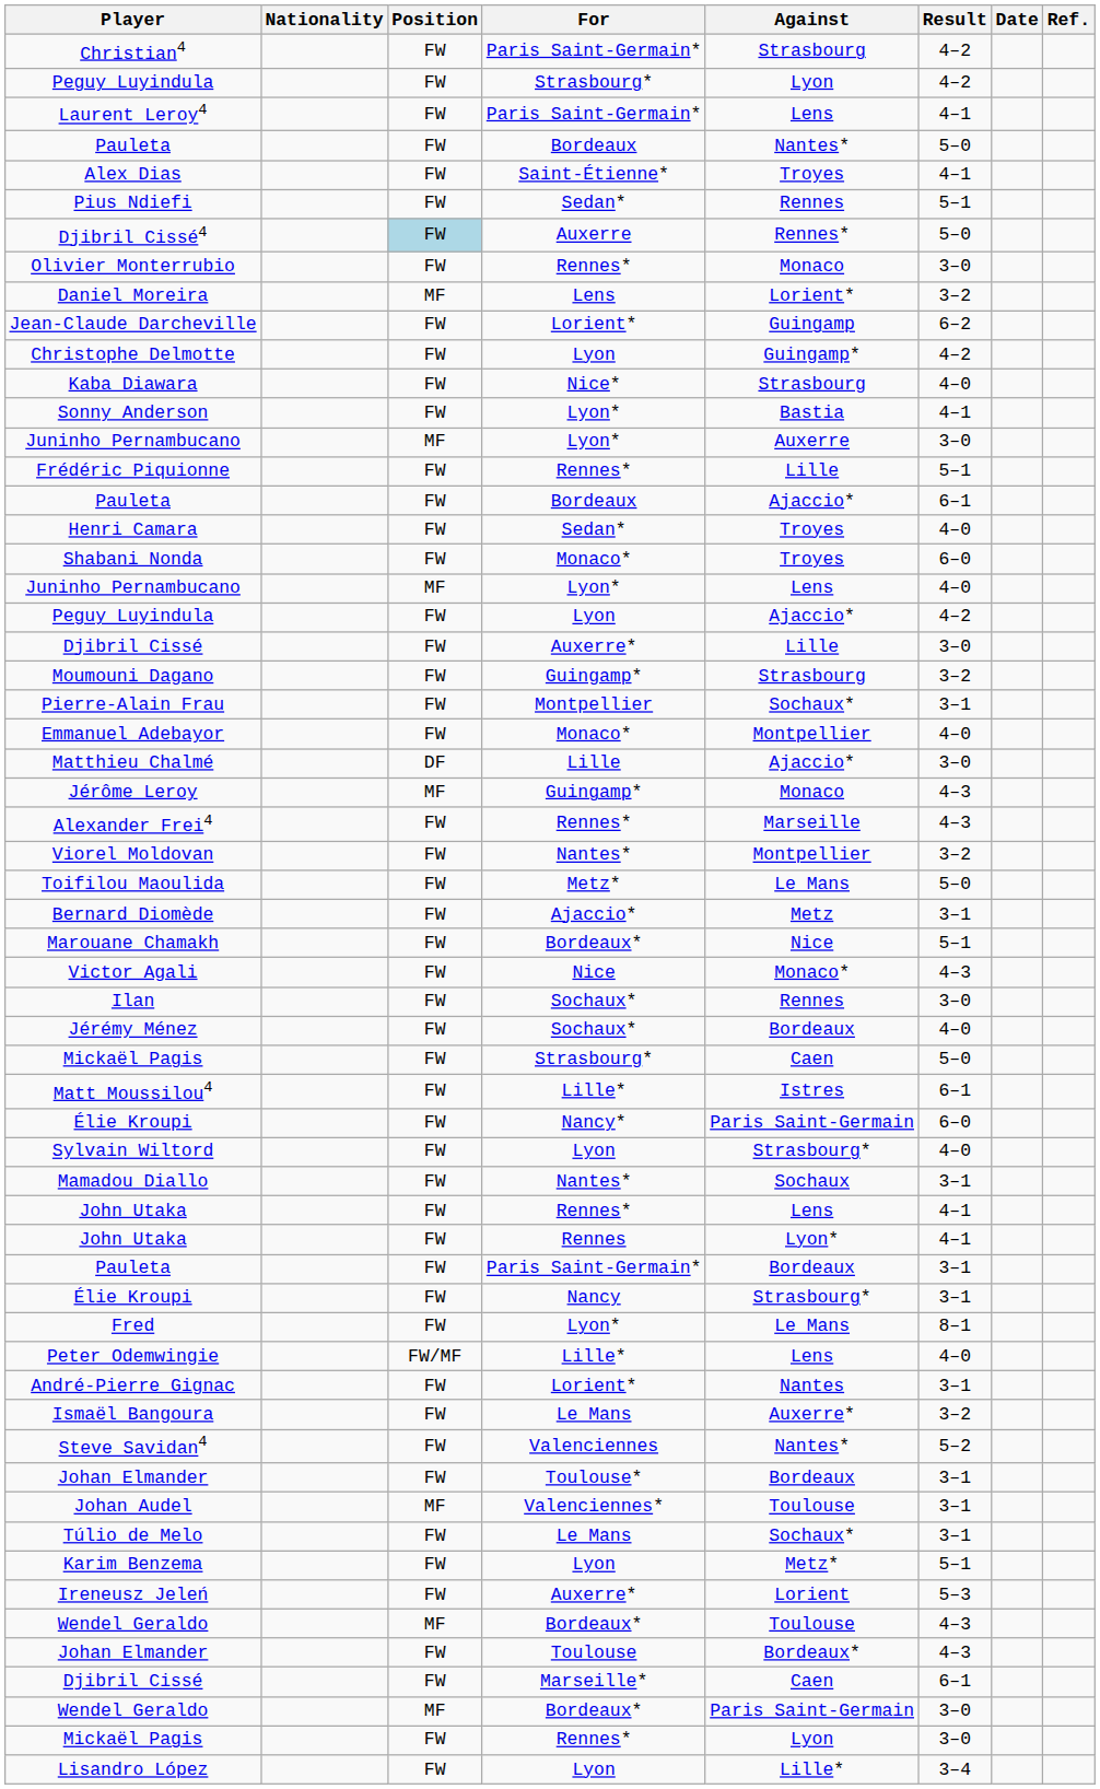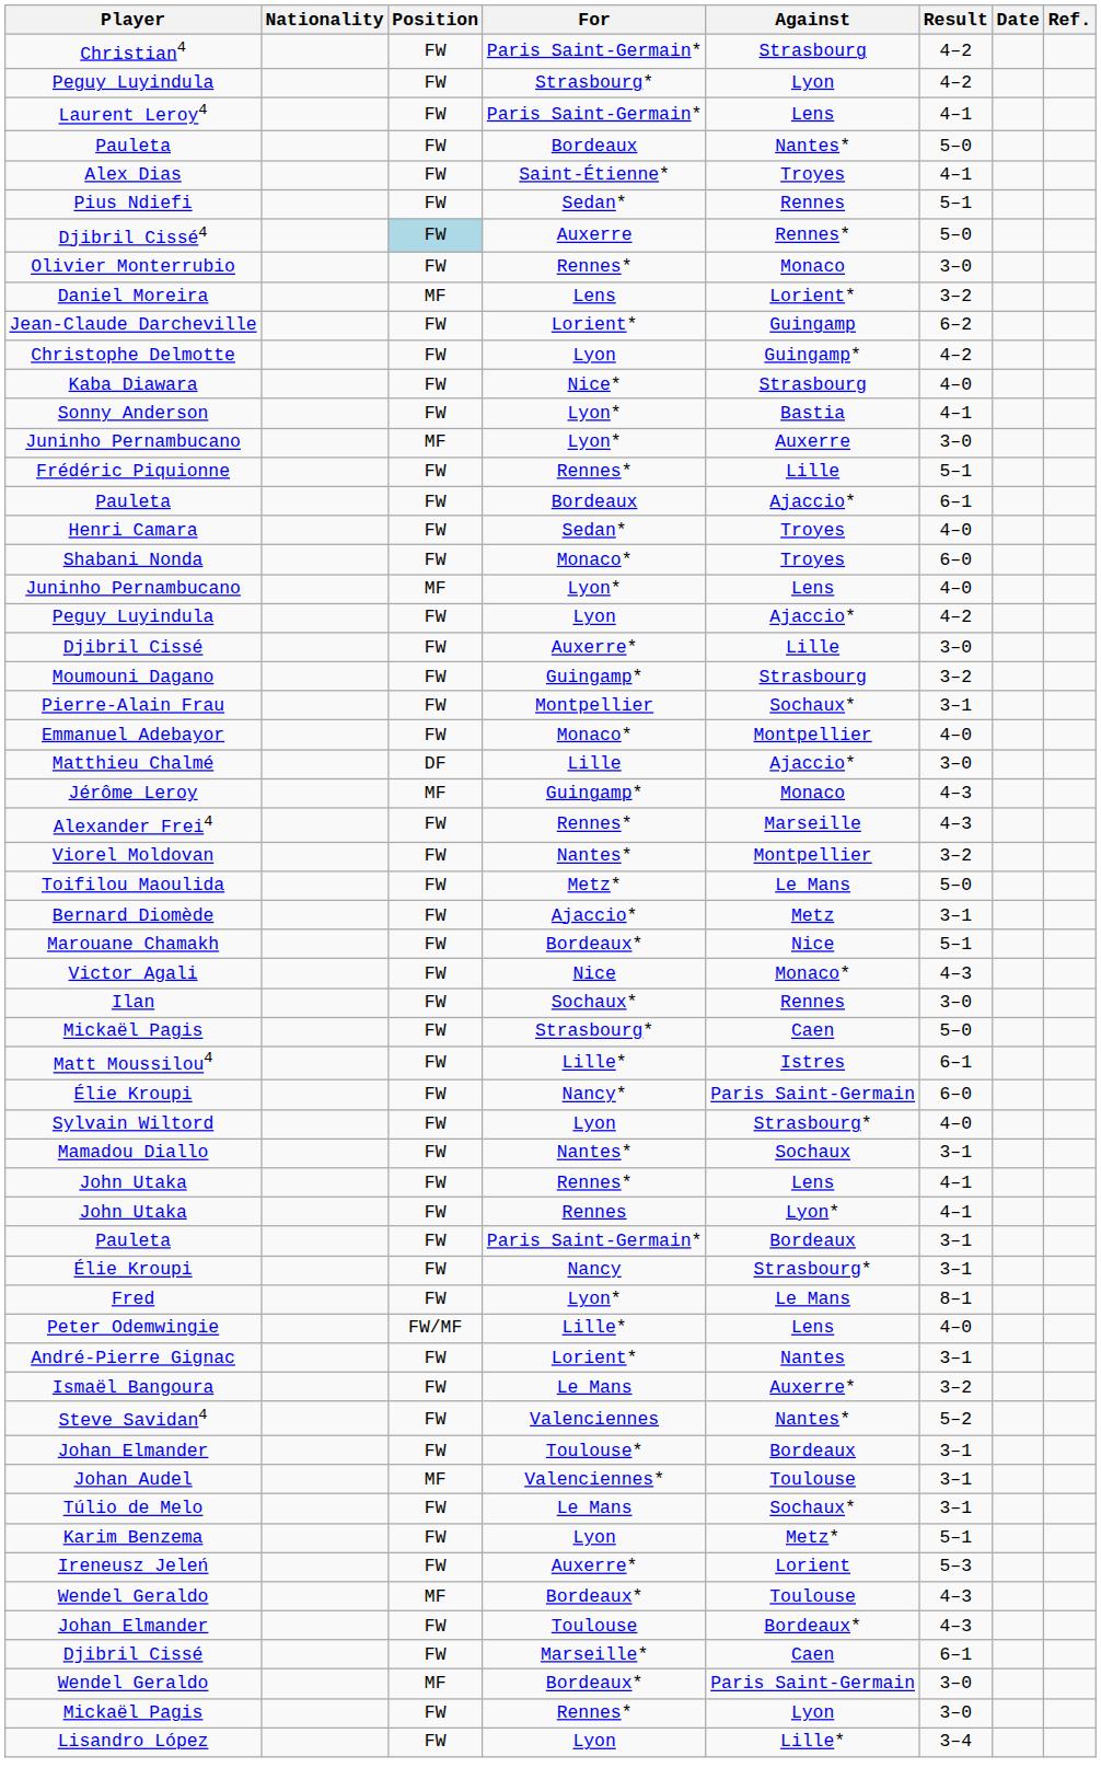- row: Jérémy Ménez | FW | Sochaux* | Bordeaux | 4–0
